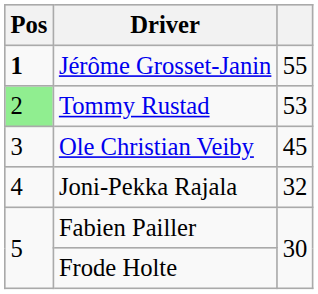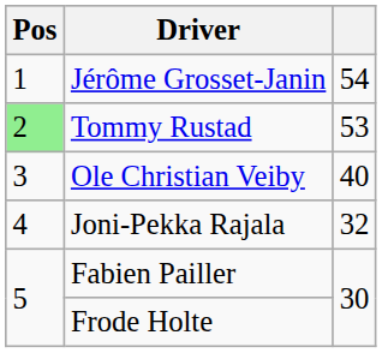Jérôme Grosset-Janin | Pos: bold -> normal
Jérôme Grosset-Janin | column 3: 55 -> 54
Ole Christian Veiby | column 3: 45 -> 40
